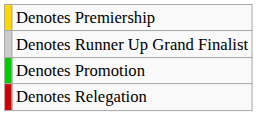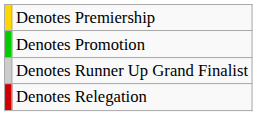rows swapped: Denotes Promotion <-> Denotes Runner Up Grand Finalist
